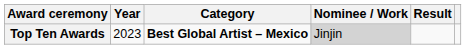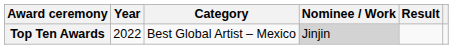Top Ten Awards | Year: 2023 -> 2022
Top Ten Awards | Category: bold -> normal
